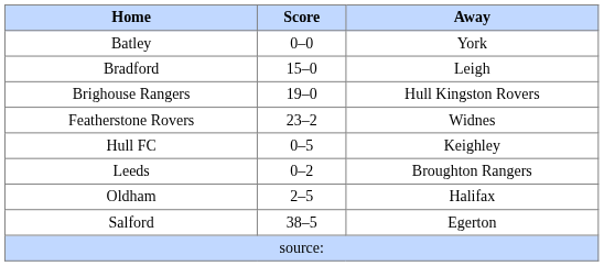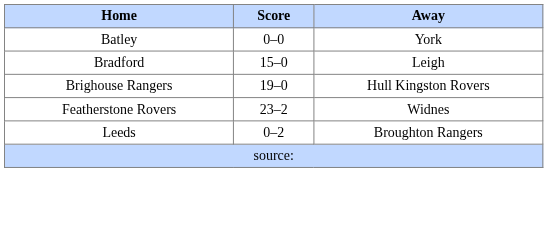- row: Hull FC | 0–5 | Keighley
- row: Oldham | 2–5 | Halifax
- row: Salford | 38–5 | Egerton
